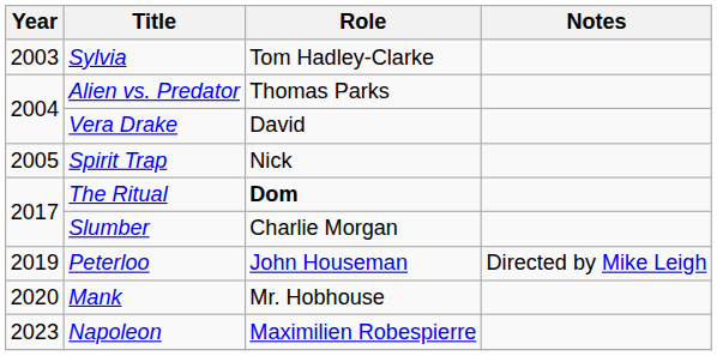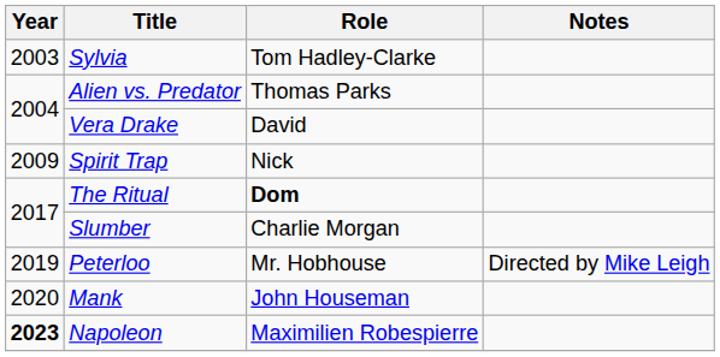Spirit Trap | Year: 2005 -> 2009
Peterloo | Role: John Houseman -> Mr. Hobhouse
Mank | Role: Mr. Hobhouse -> John Houseman
Napoleon | Year: normal -> bold
